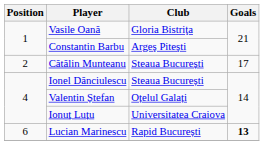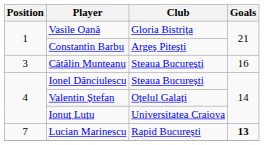Cătălin Munteanu | Position: 2 -> 3
Cătălin Munteanu | Goals: 17 -> 16
Lucian Marinescu | Position: 6 -> 7
